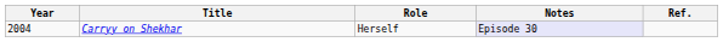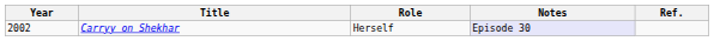Carryy on Shekhar | Year: 2004 -> 2002
